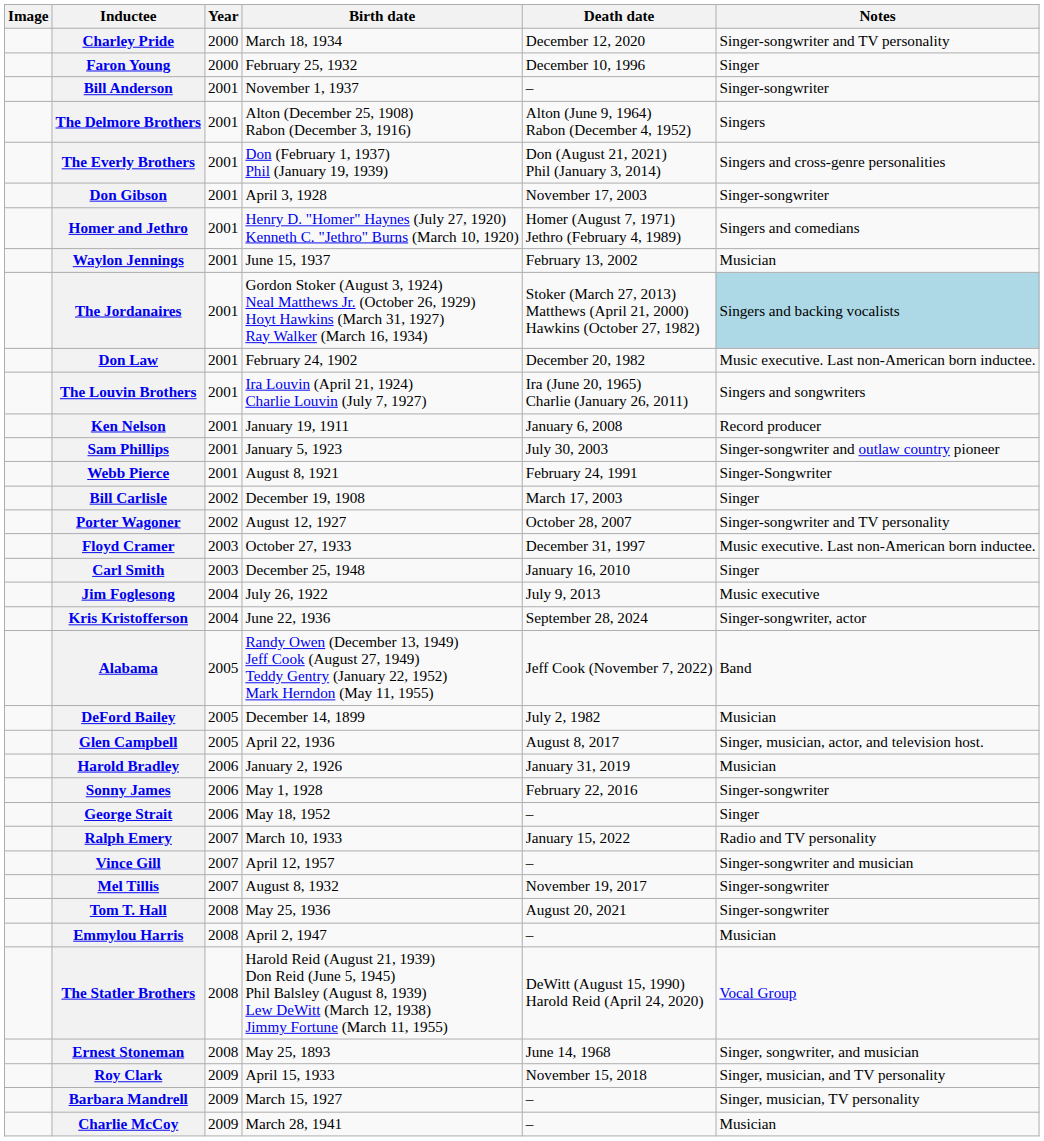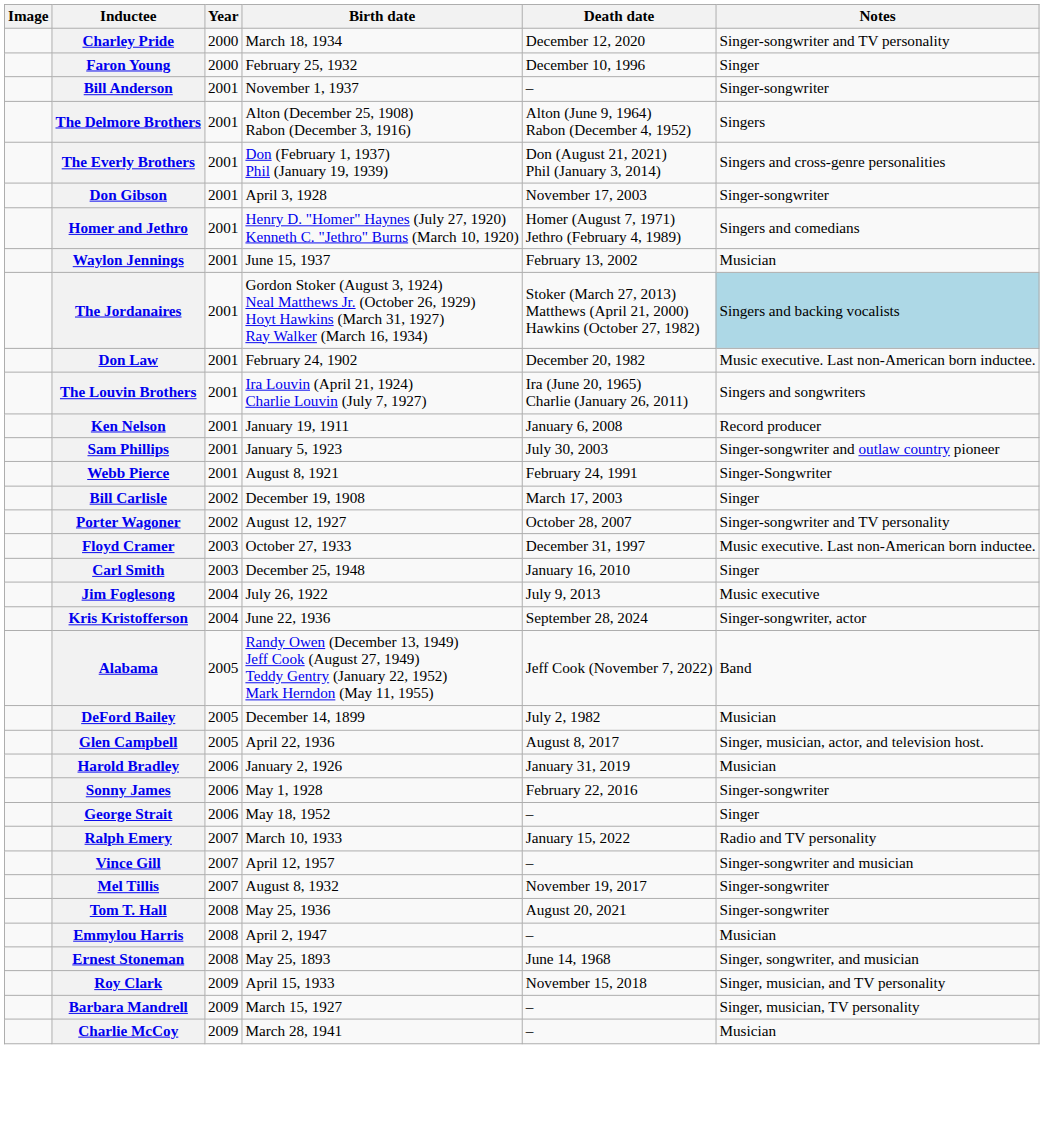- row: The Statler Brothers | 2008 | Harold Reid (August 21, 1939) Don Reid (June 5, 1945) Phil Balsley (August 8, 1939) Lew DeWitt (March 12, 1938) Jimmy Fortune (March 11, 1955) | DeWitt (August 15, 1990) Harold Reid (April 24, 2020) | Vocal Group
